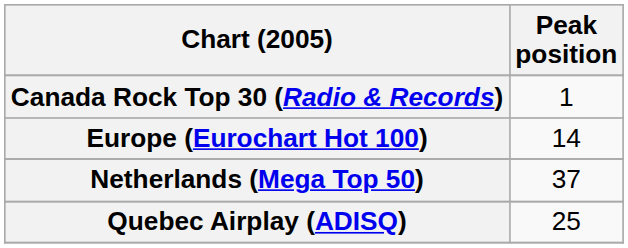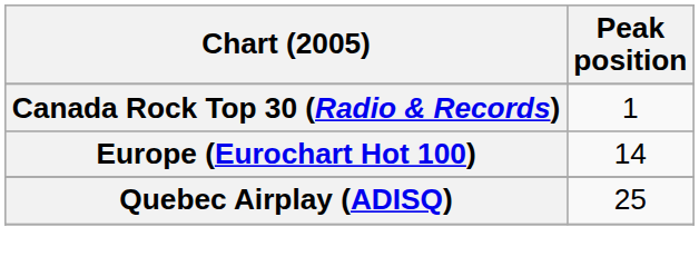- row: Netherlands (Mega Top 50) | 37
